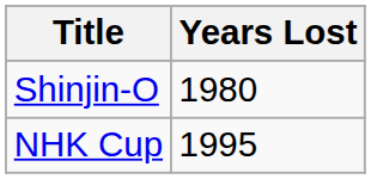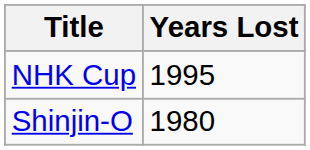rows swapped: NHK Cup <-> Shinjin-O
